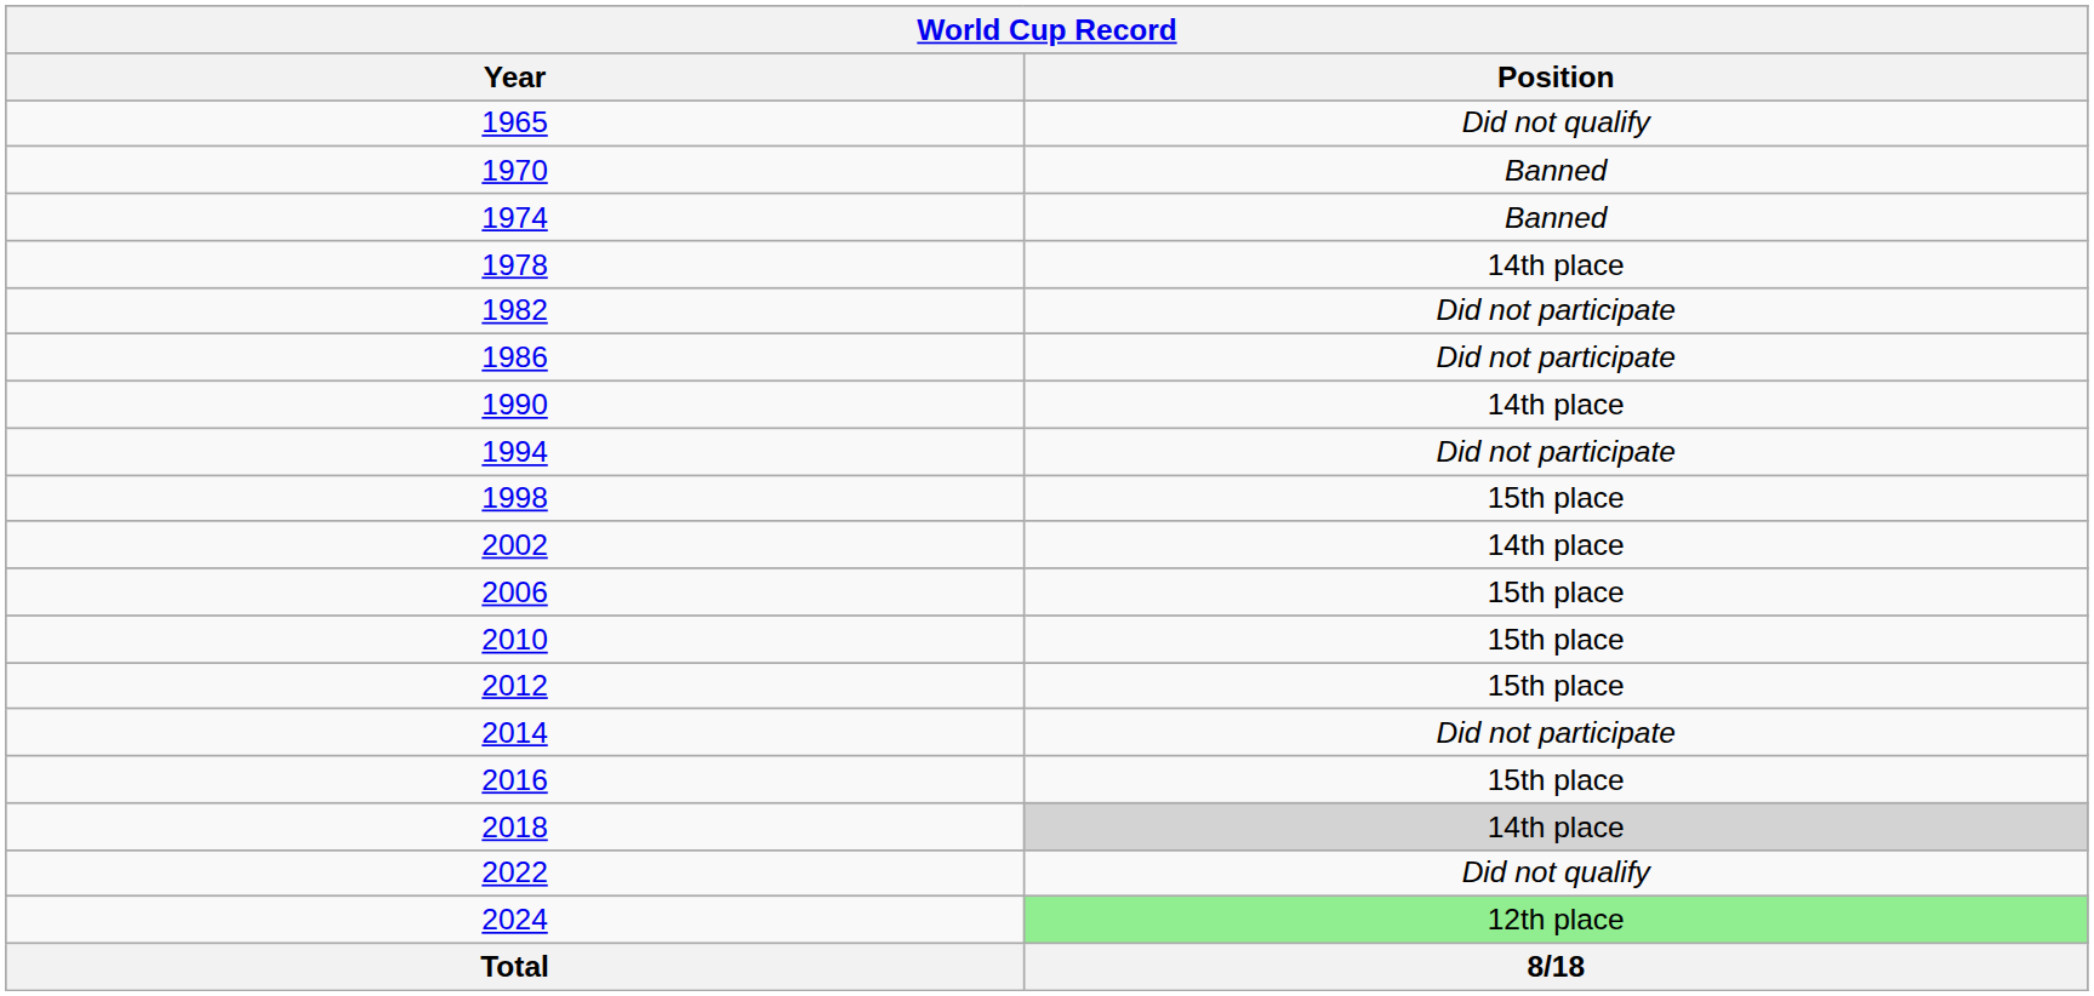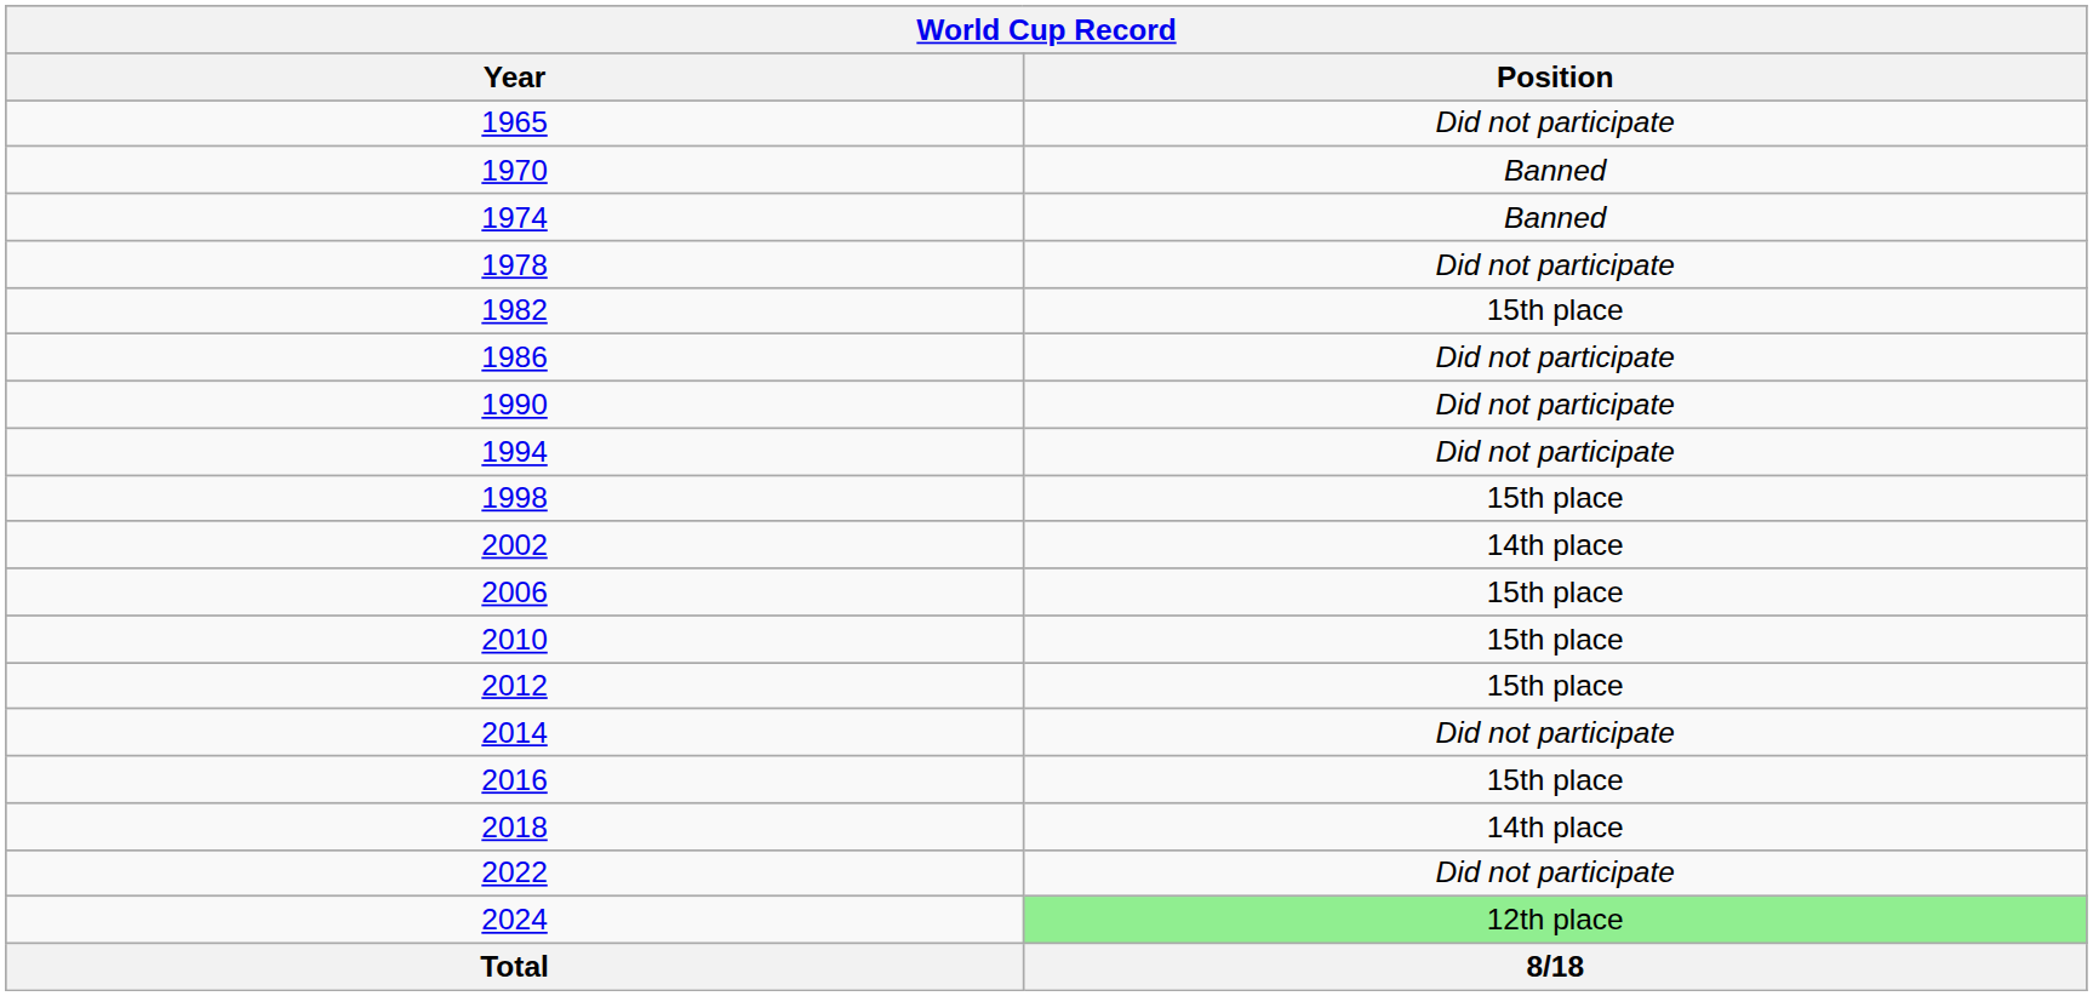1965 | Position: Did not qualify -> Did not participate
1978 | Position: 14th place -> Did not participate
1982 | Position: Did not participate -> 15th place
1990 | Position: 14th place -> Did not participate
2018 | Position: lightgrey background -> no background
2022 | Position: Did not qualify -> Did not participate
